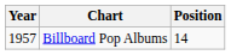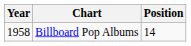Billboard Pop Albums | Year: 1957 -> 1958
